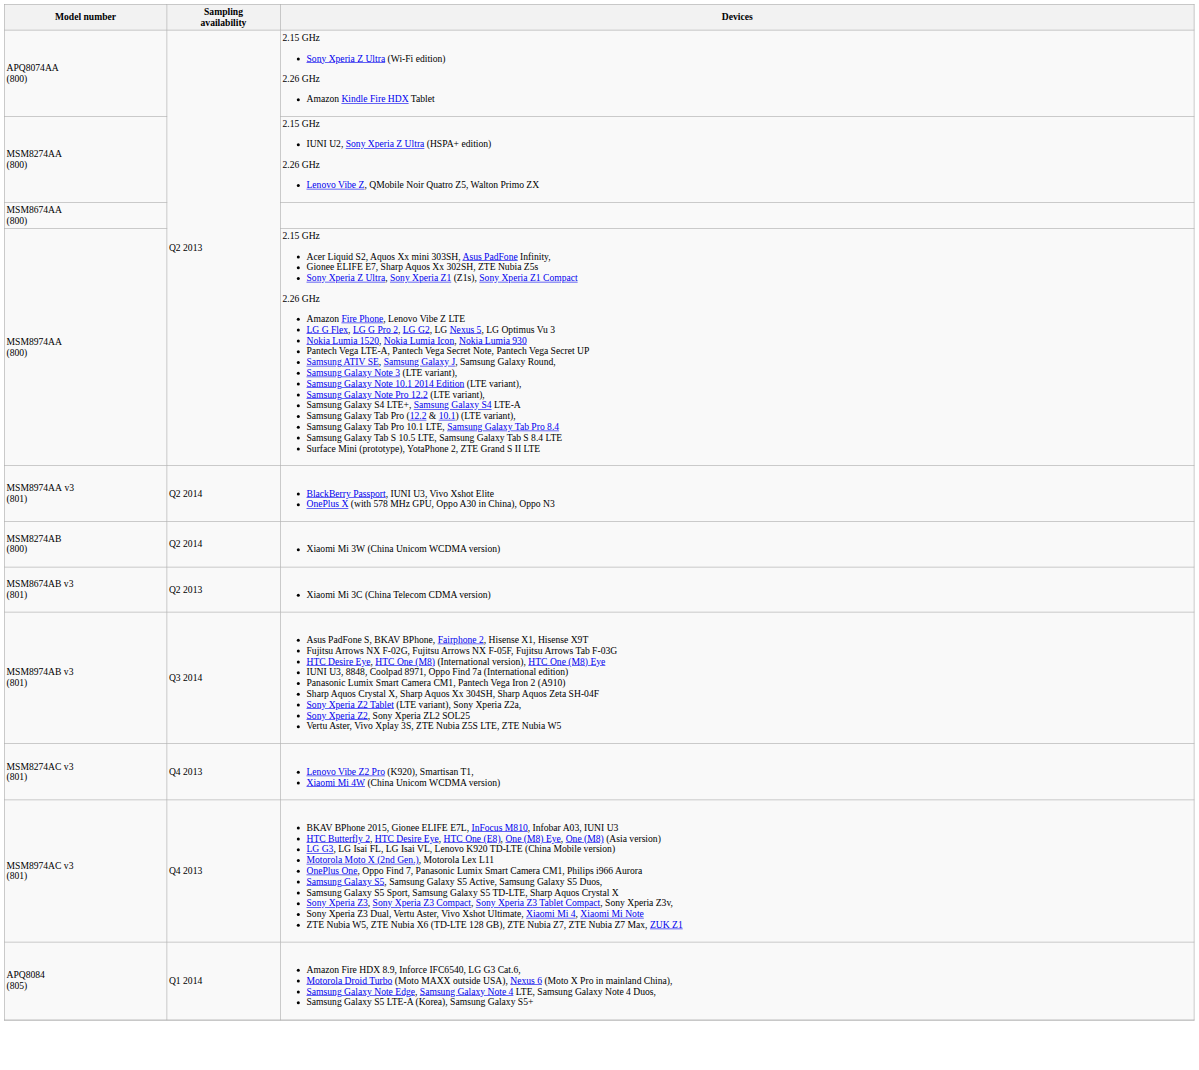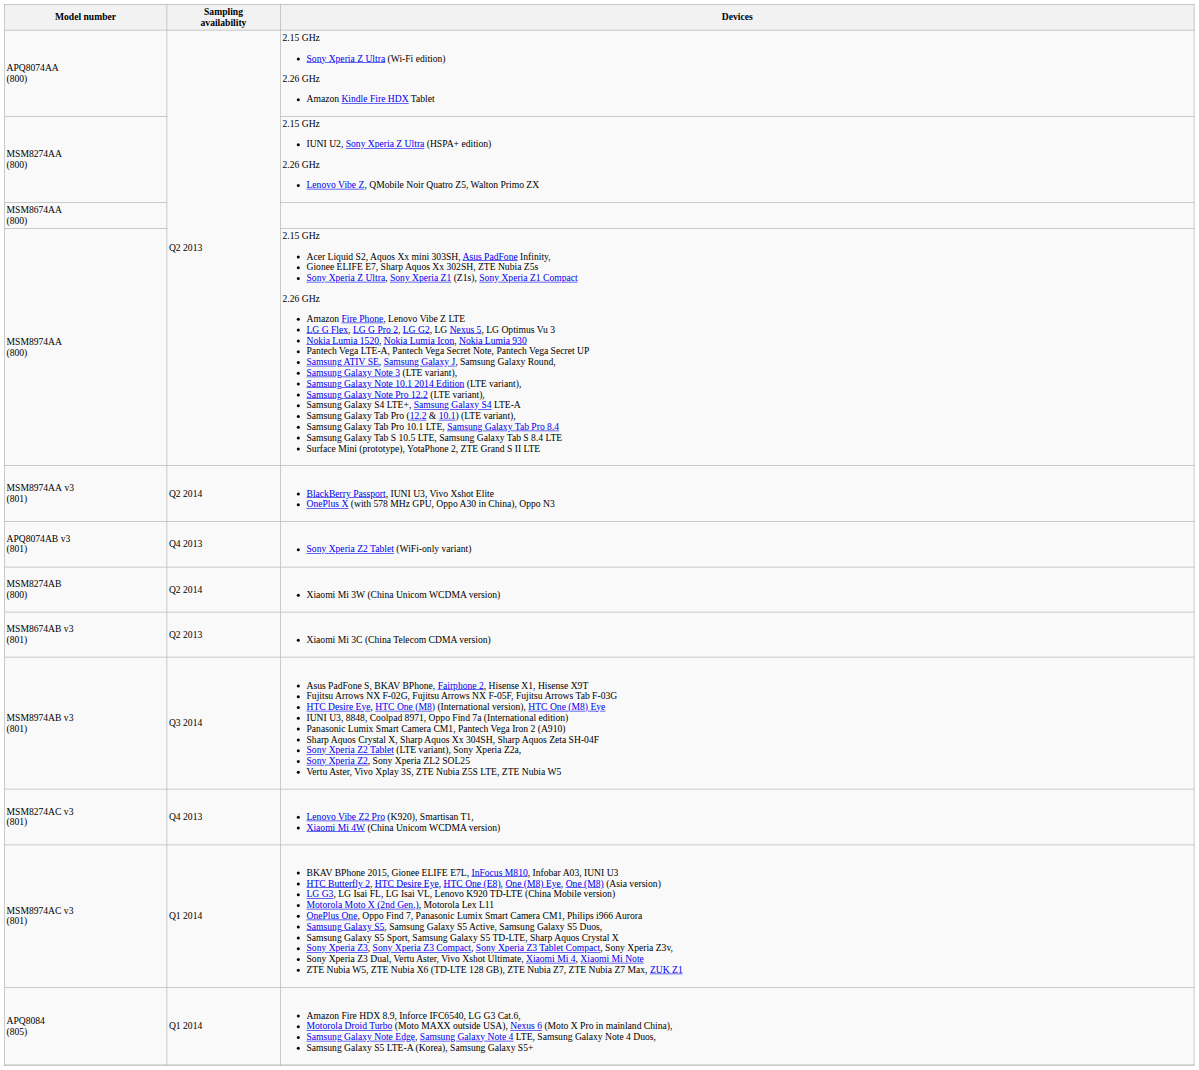+ row: APQ8074AB v3 (801) | Q4 2013 | Sony Xperia Z2 Tablet (WiFi-only variant)
MSM8974AC v3 (801) | Sampling availability: Q4 2013 -> Q1 2014
